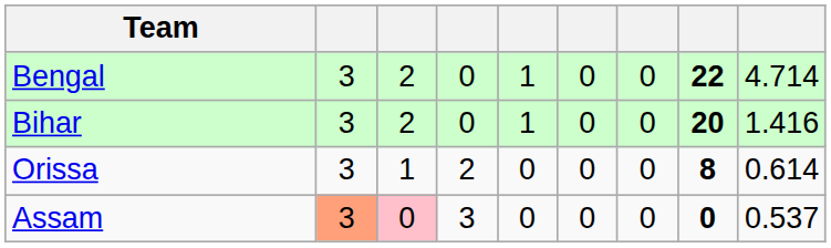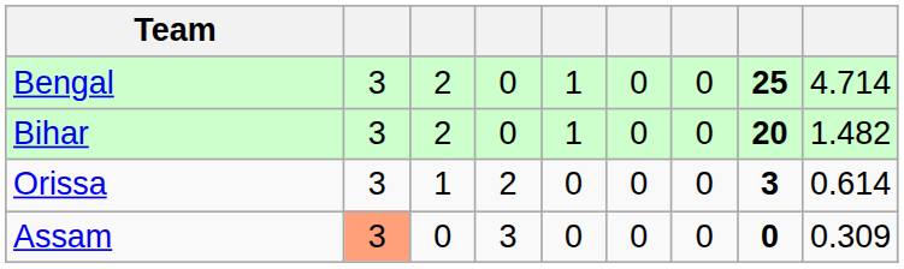Bengal | column 8: 22 -> 25
Bihar | column 9: 1.416 -> 1.482
Orissa | column 8: 8 -> 3
Assam | column 3: pink background -> no background
Assam | column 9: 0.537 -> 0.309
